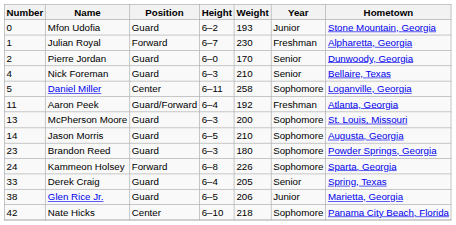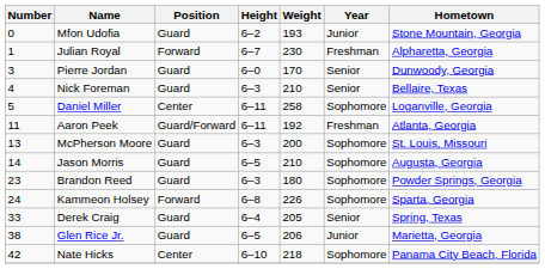Pierre Jordan | Number: 2 -> 3
Aaron Peek | Height: 6–4 -> 6–11
